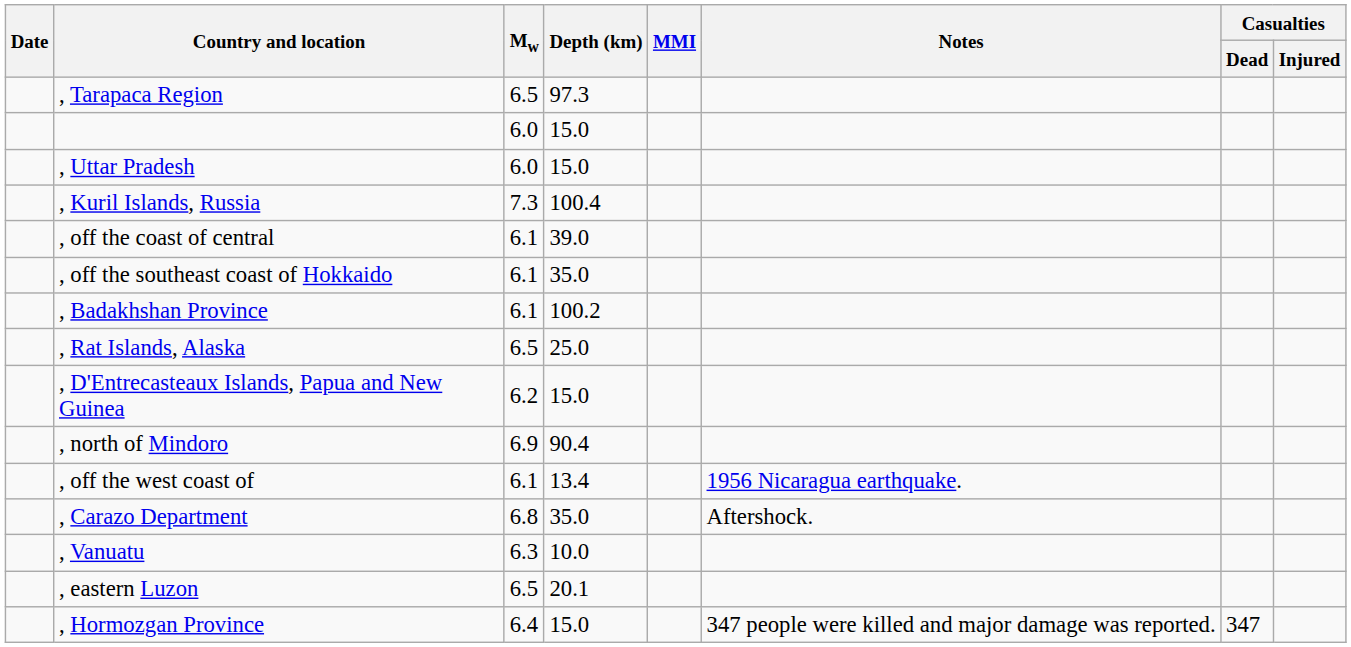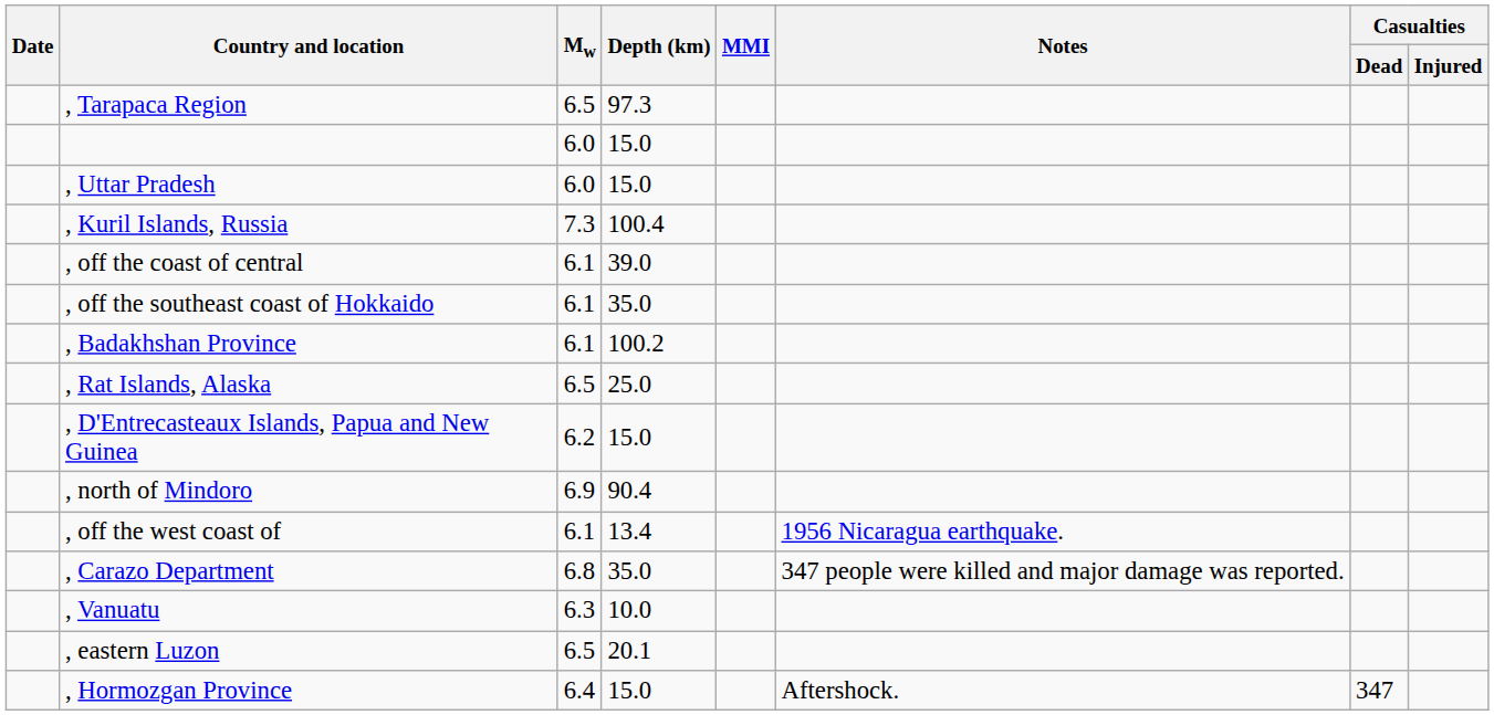, Carazo Department | Notes: Aftershock. -> 347 people were killed and major damage was reported.
, Hormozgan Province | Notes: 347 people were killed and major damage was reported. -> Aftershock.
